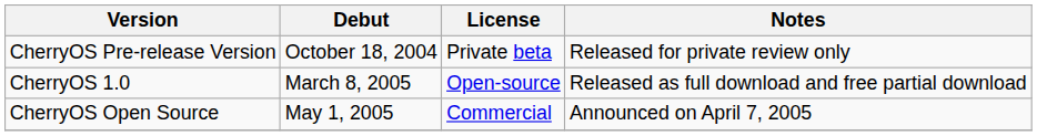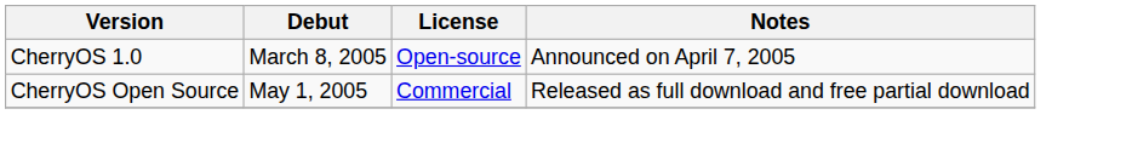- row: CherryOS Pre-release Version | October 18, 2004 | Private beta | Released for private review only
CherryOS 1.0 | Notes: Released as full download and free partial download -> Announced on April 7, 2005
CherryOS Open Source | Notes: Announced on April 7, 2005 -> Released as full download and free partial download
